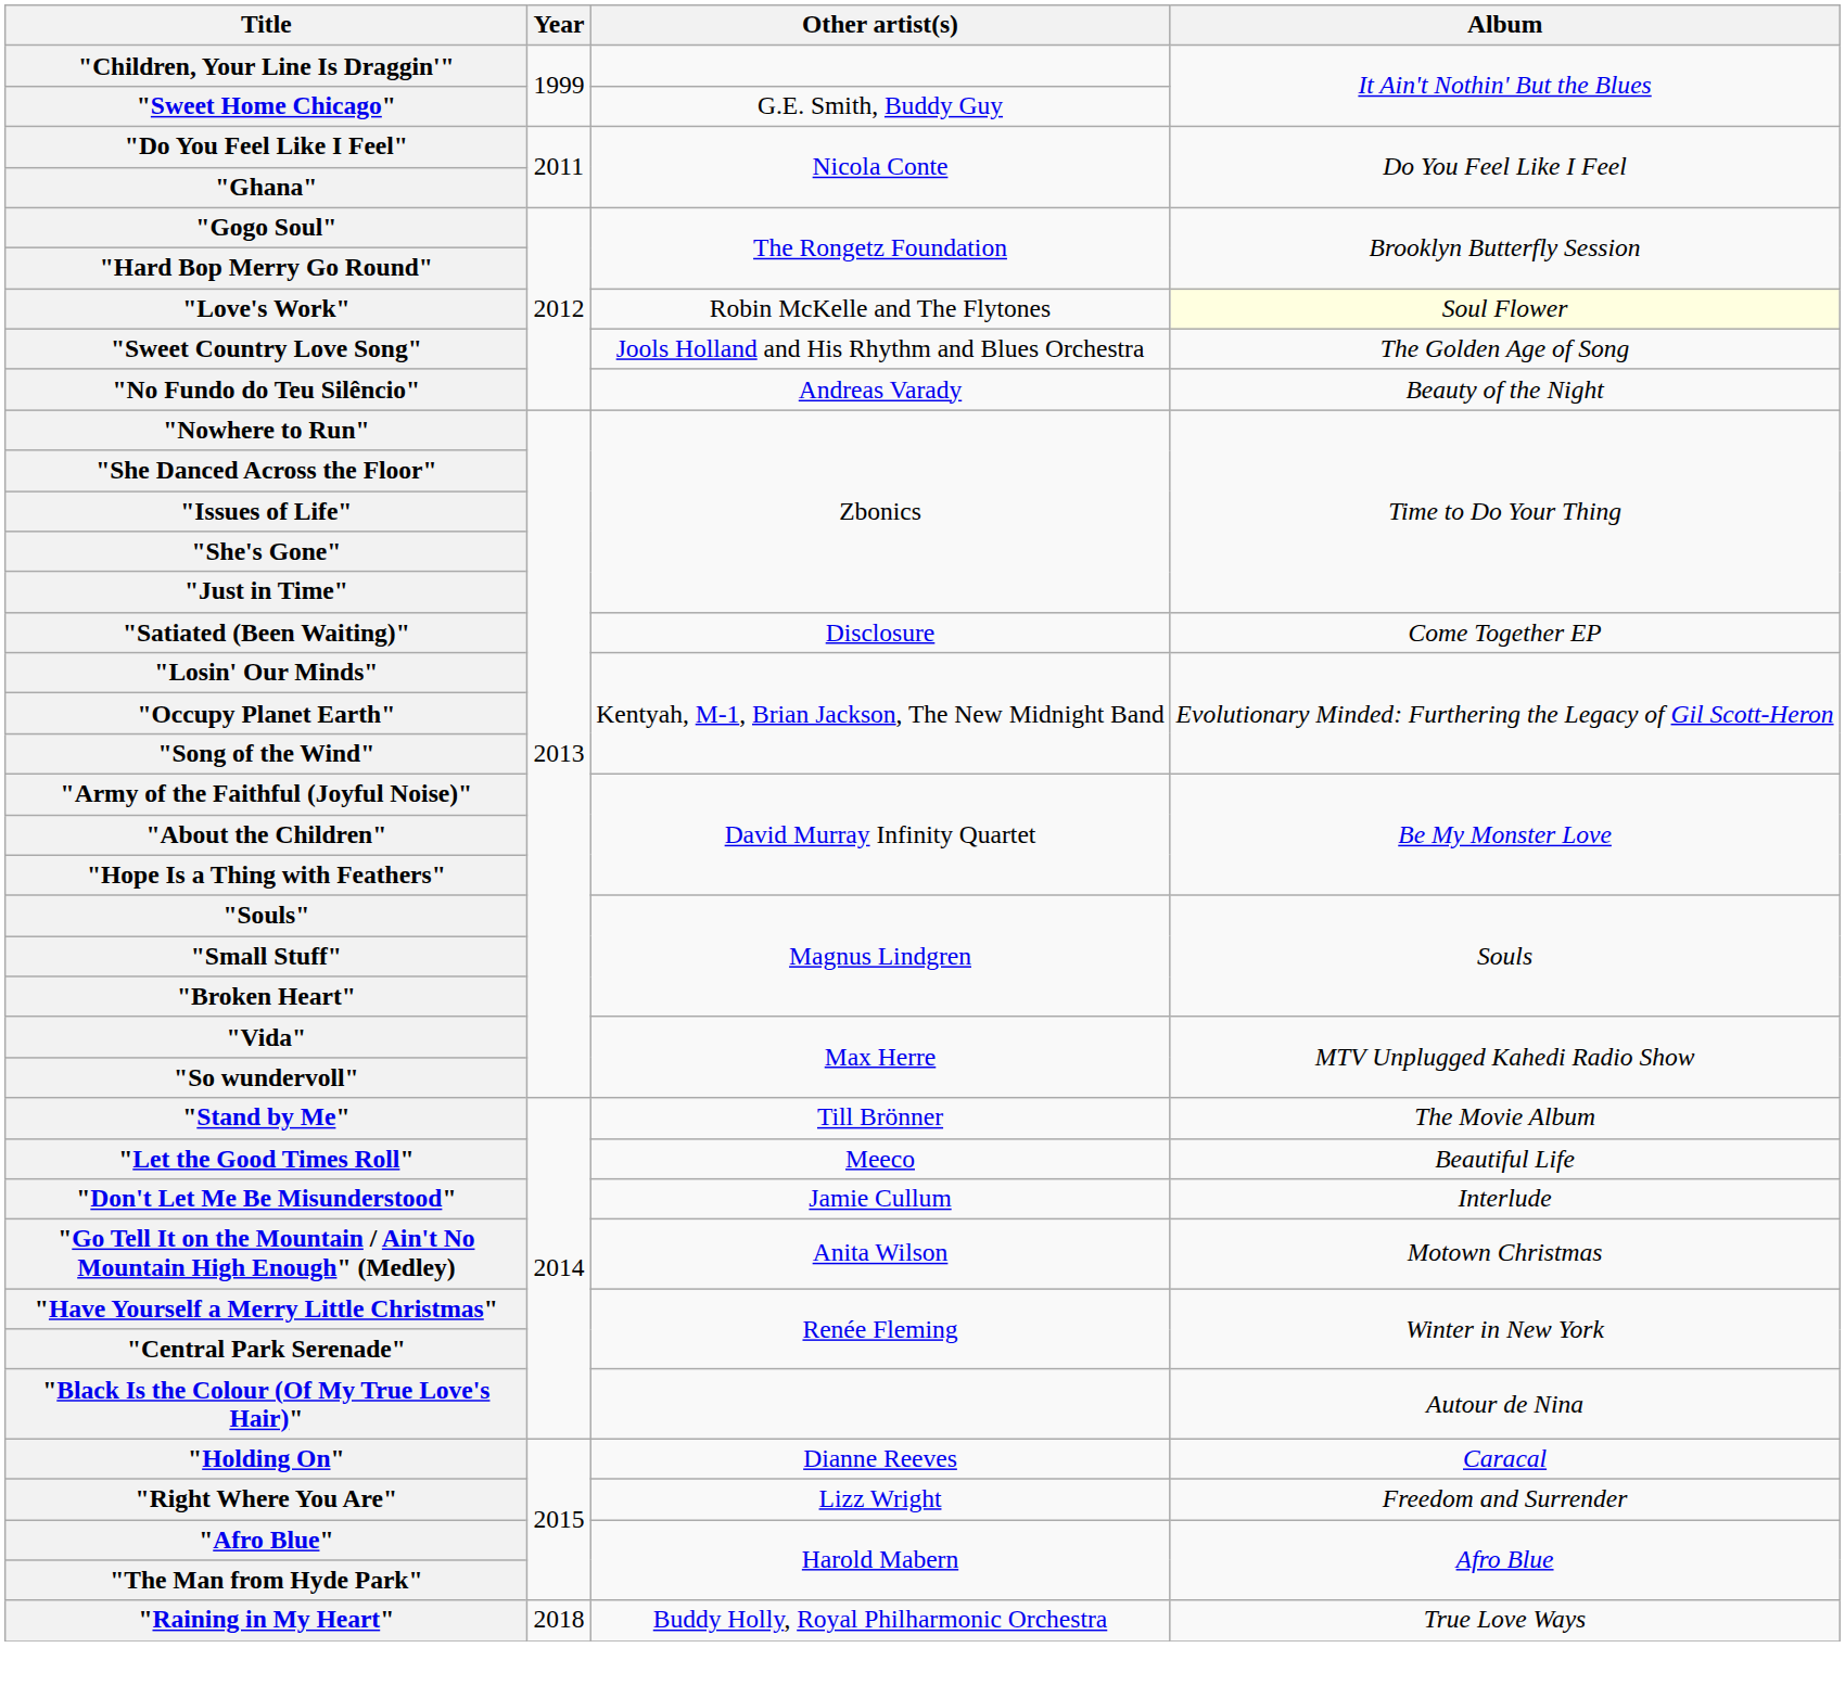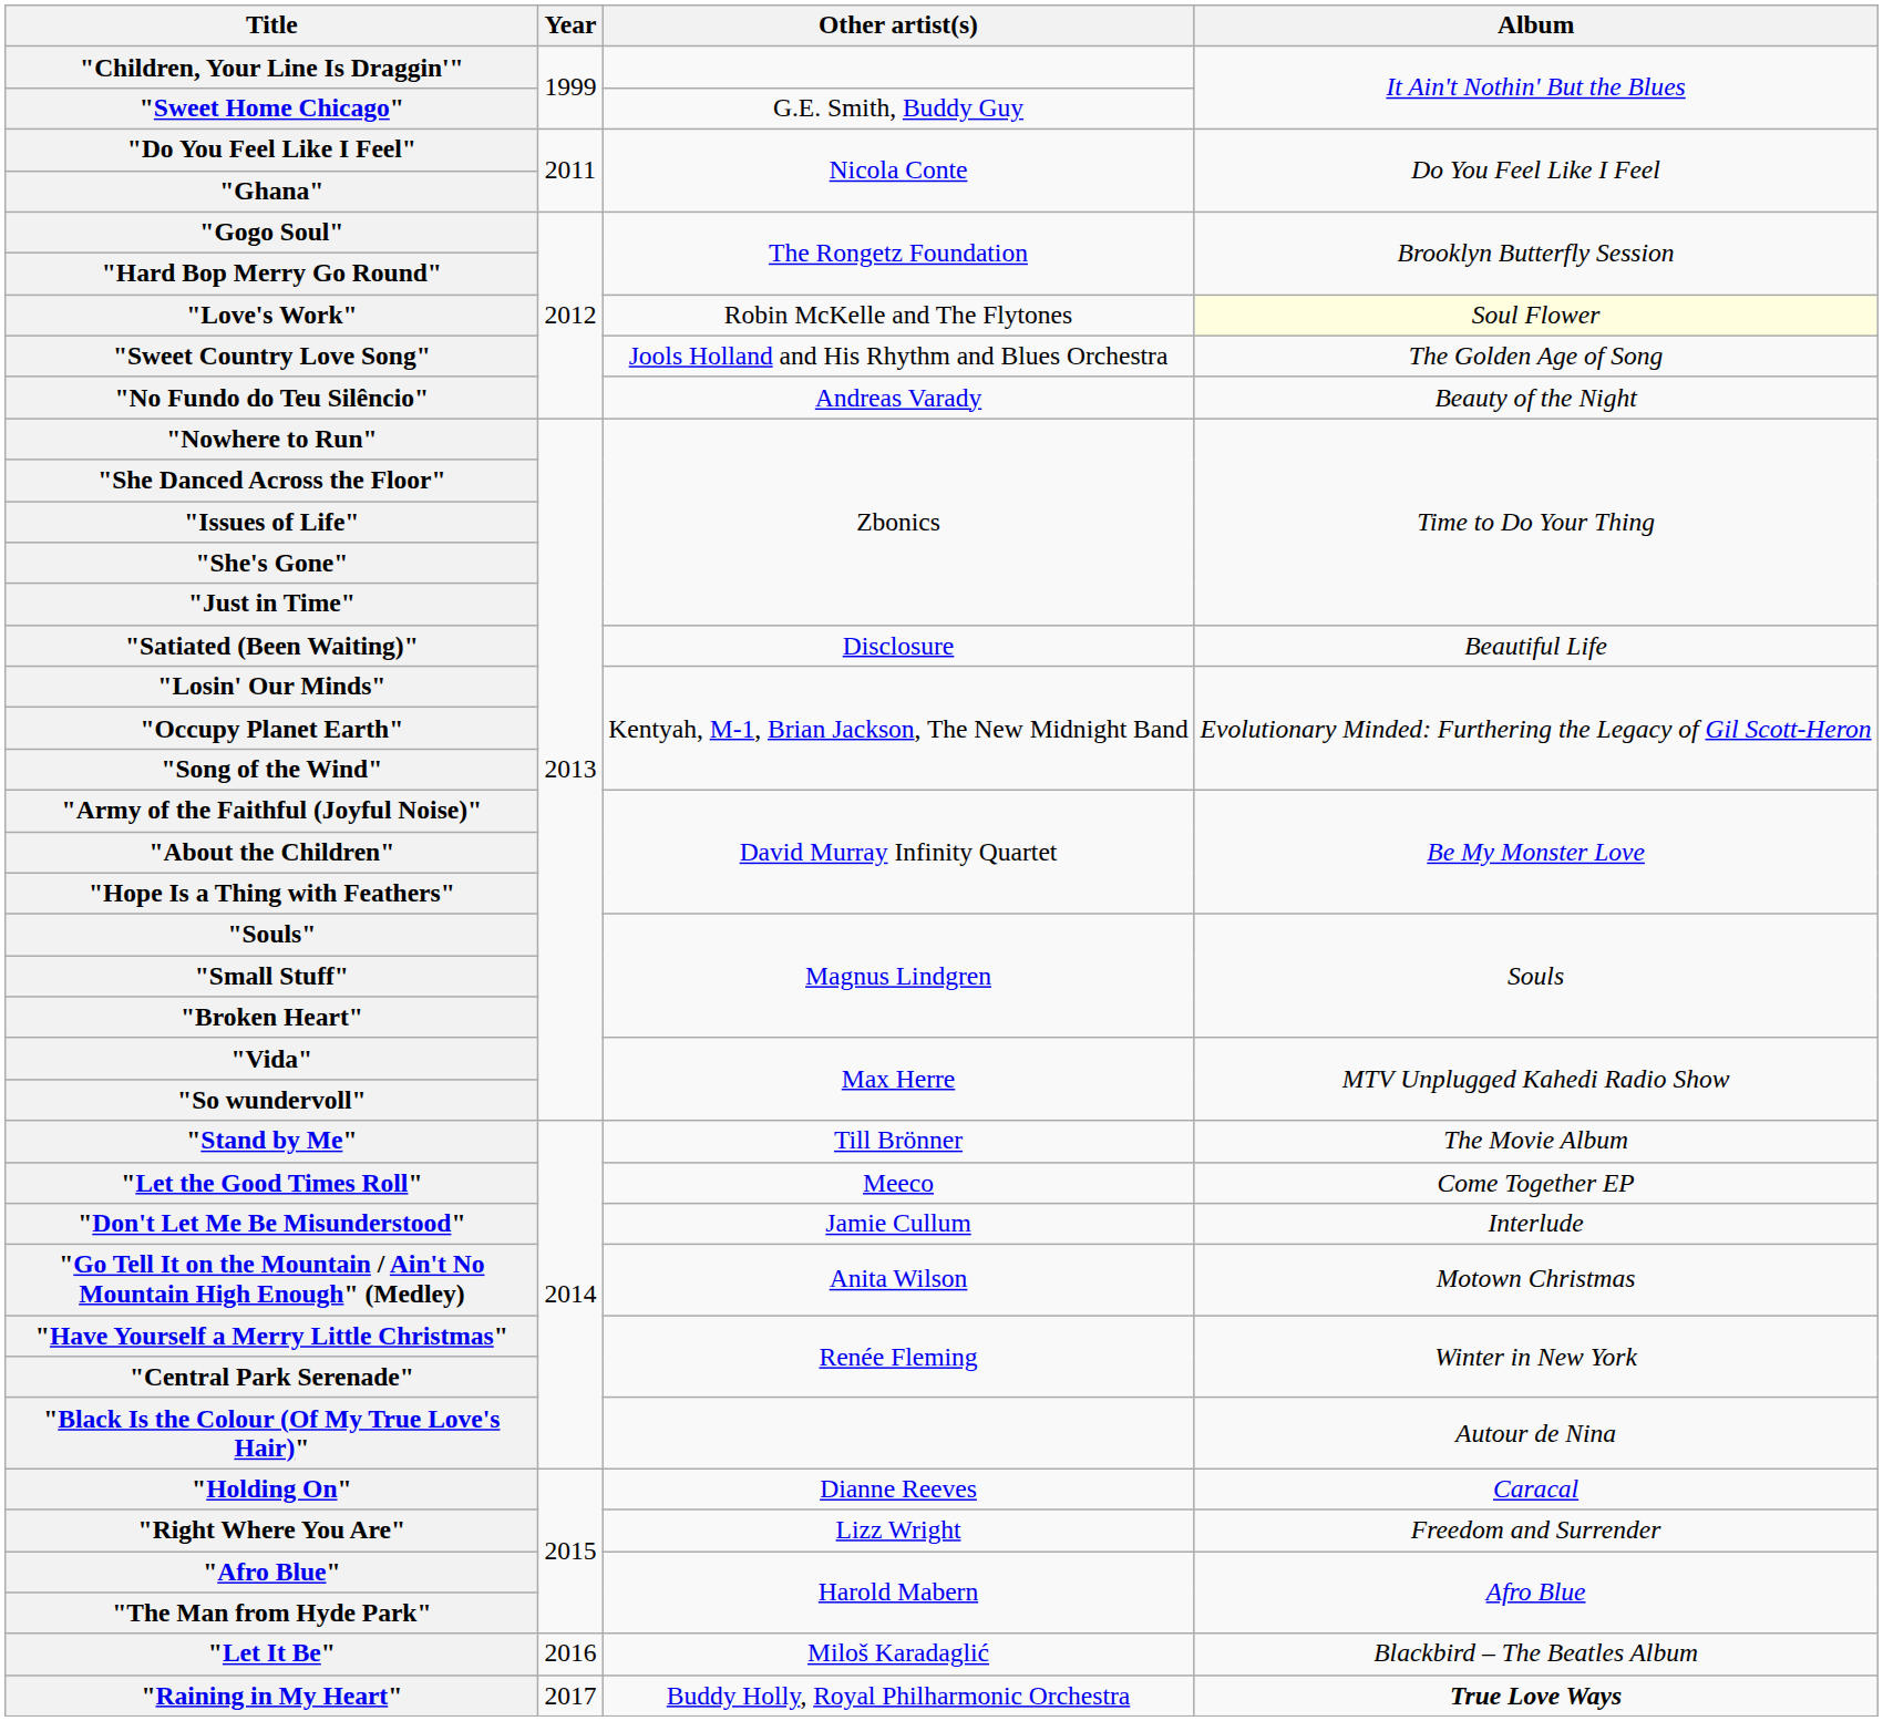"Satiated (Been Waiting)" | Album: Come Together EP -> Beautiful Life
"Let the Good Times Roll" | Album: Beautiful Life -> Come Together EP
+ row: "Let It Be" | 2016 | Miloš Karadaglić | Blackbird – The Beatles Album
"Raining in My Heart" | Year: 2018 -> 2017
"Raining in My Heart" | Album: normal -> bold
